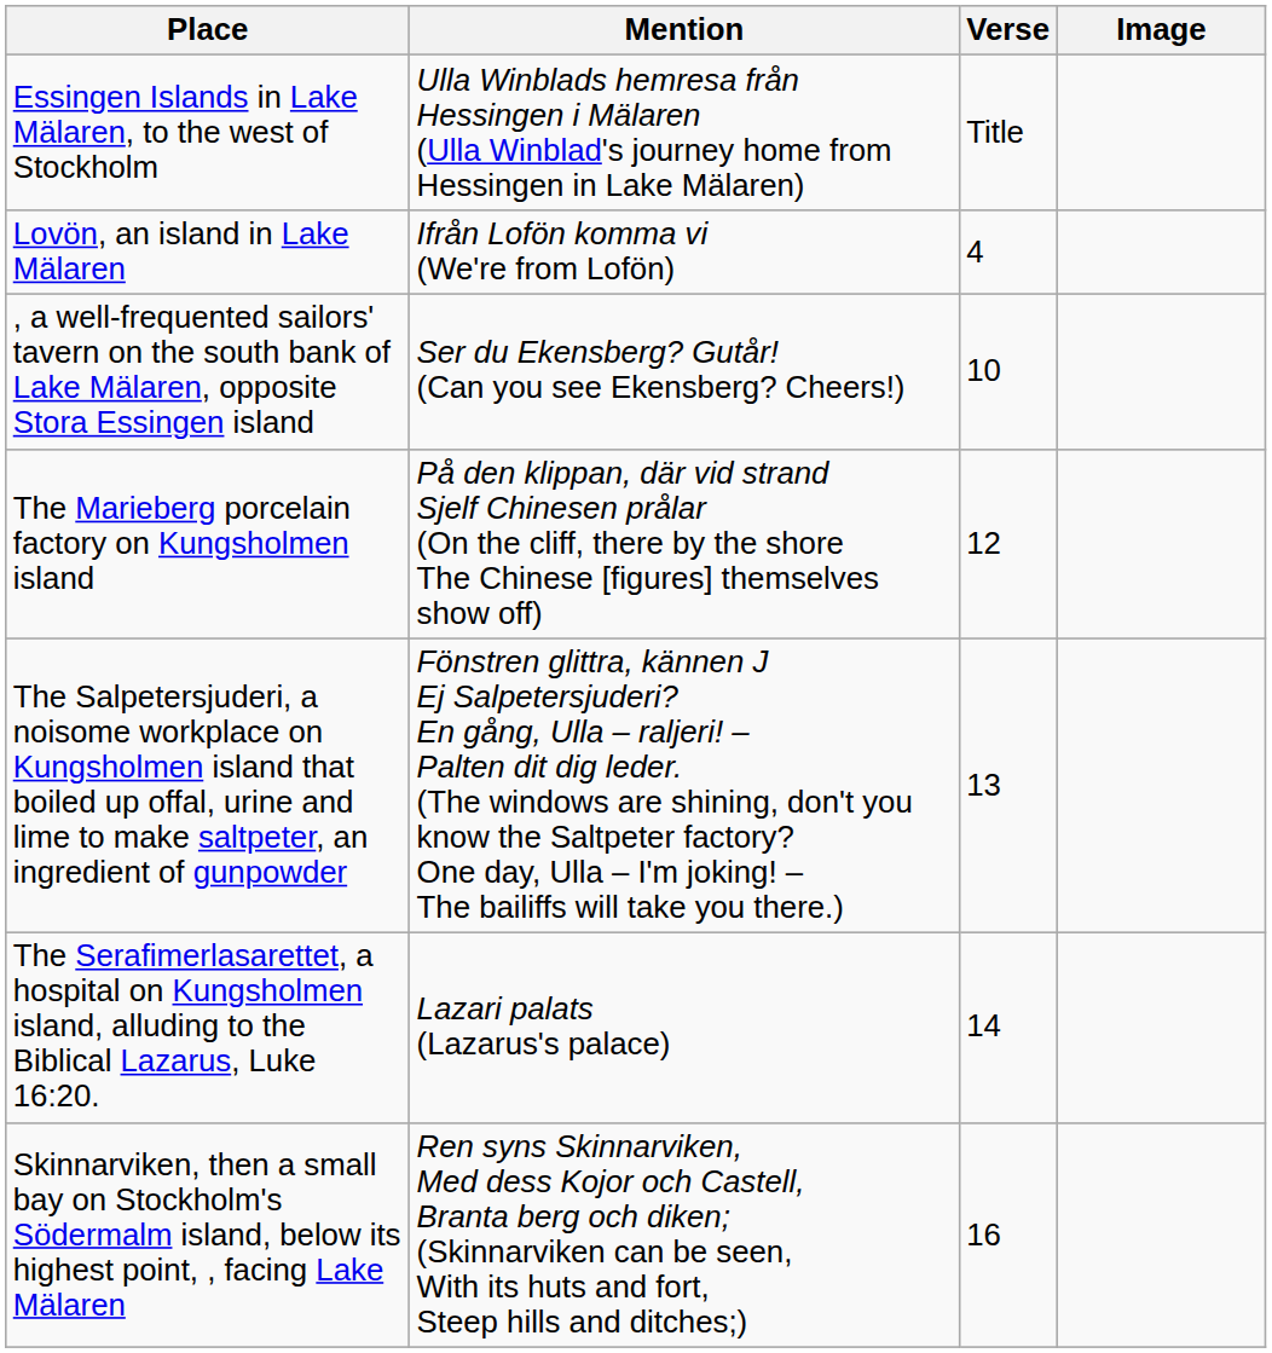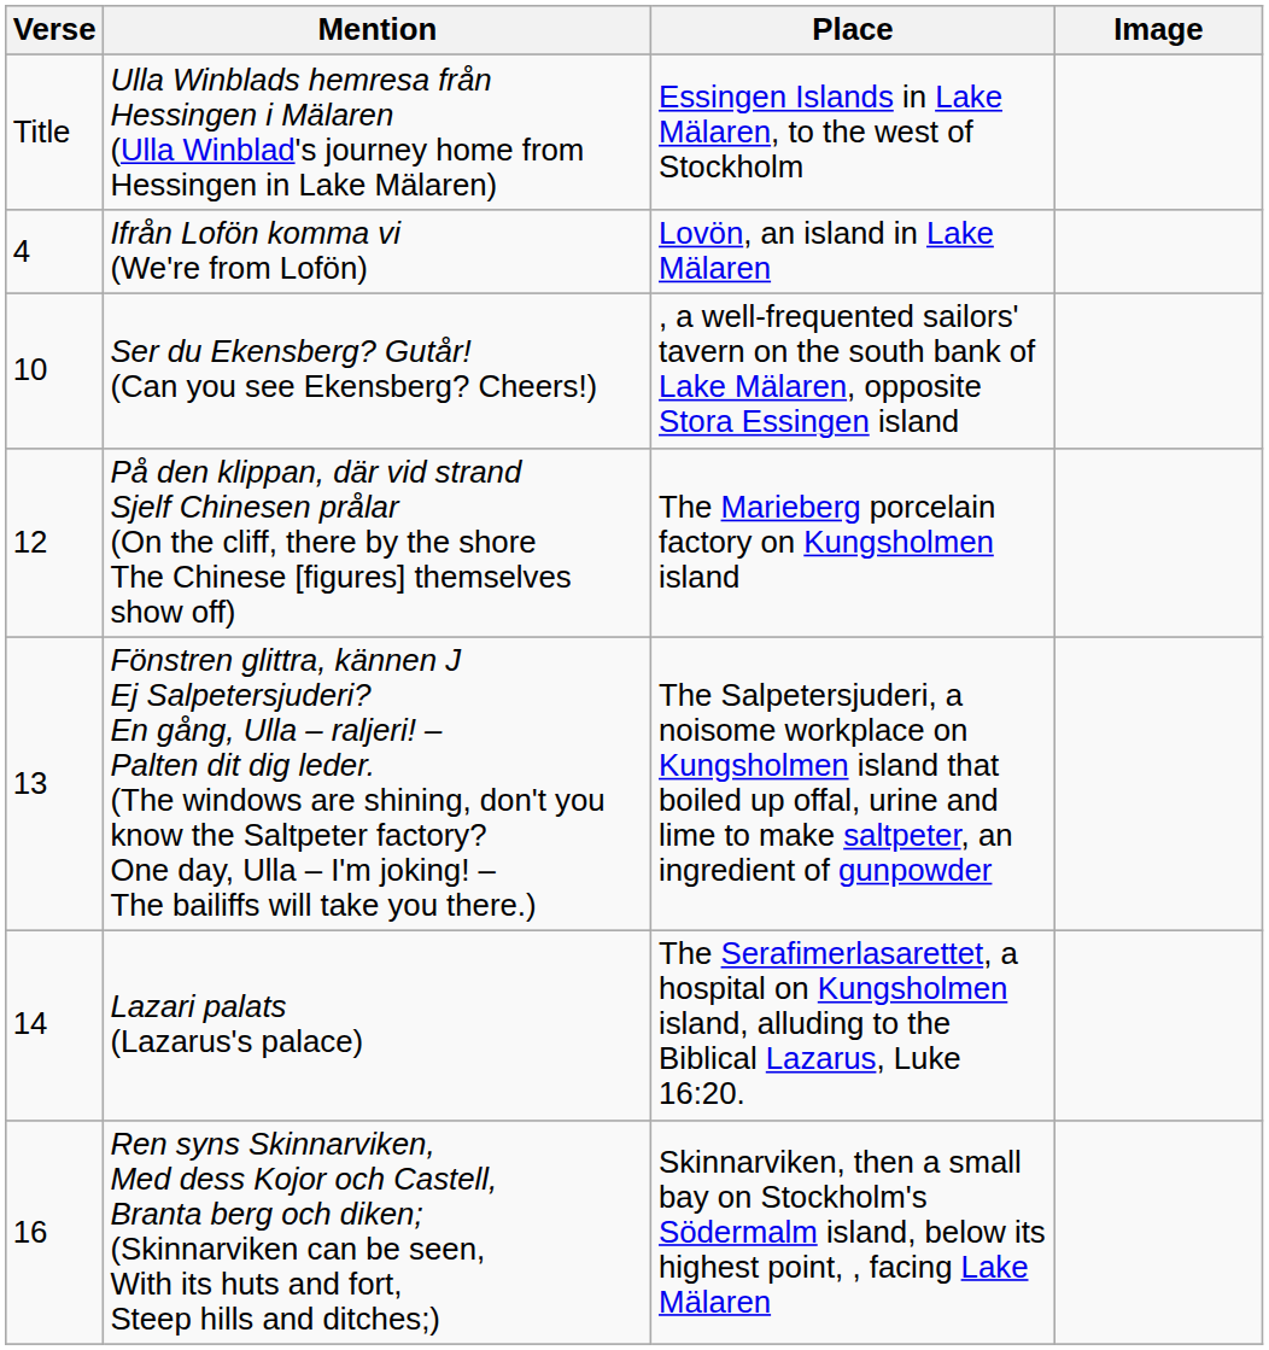columns swapped: Verse <-> Place
